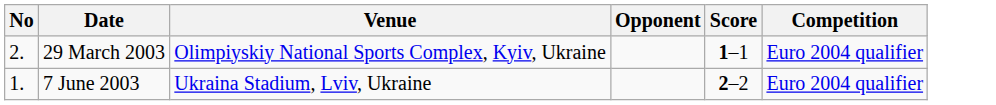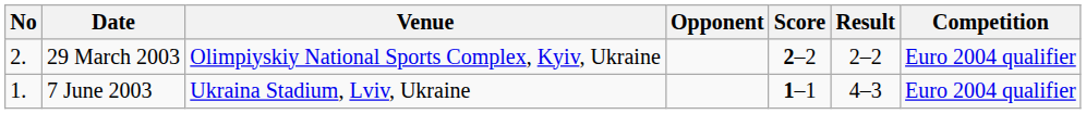+ column: Result | 2–2 | 4–3
29 March 2003 | Score: 1–1 -> 2–2
7 June 2003 | Score: 2–2 -> 1–1
